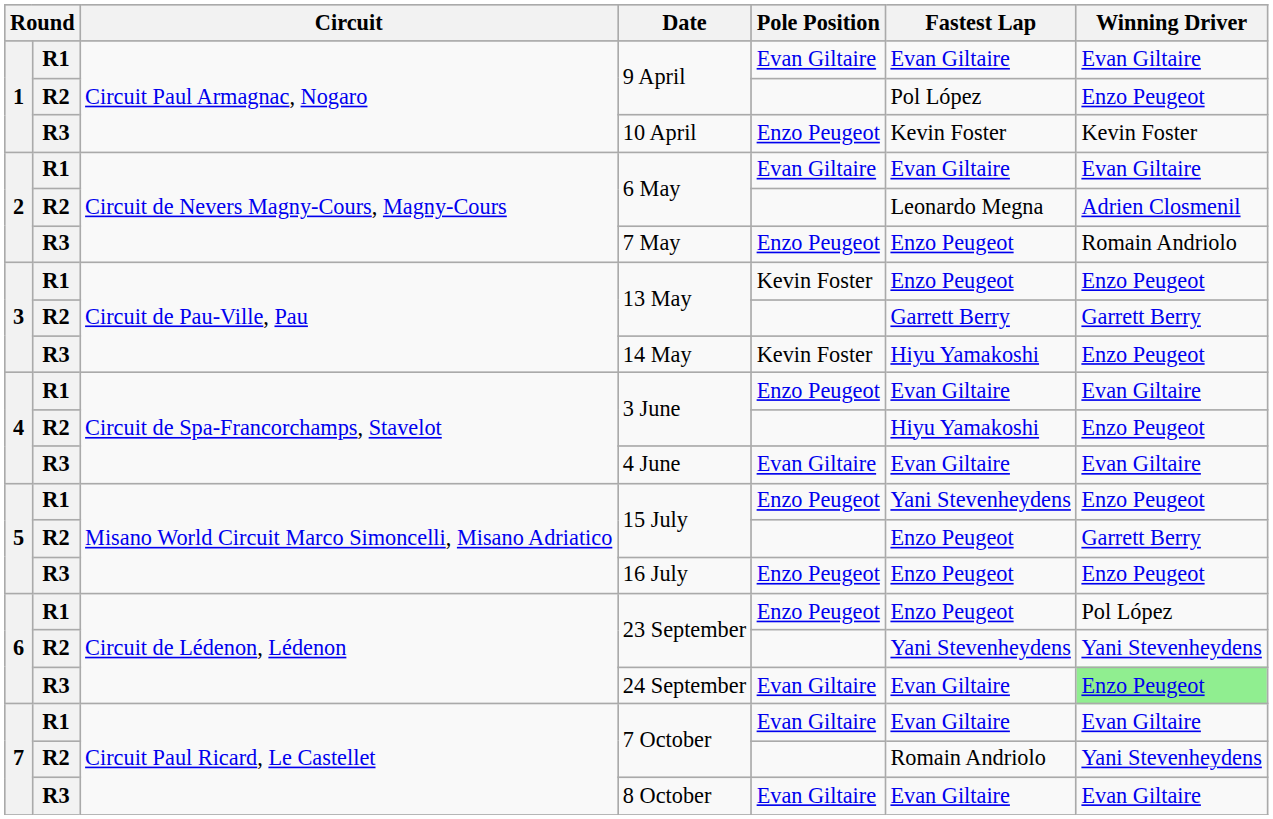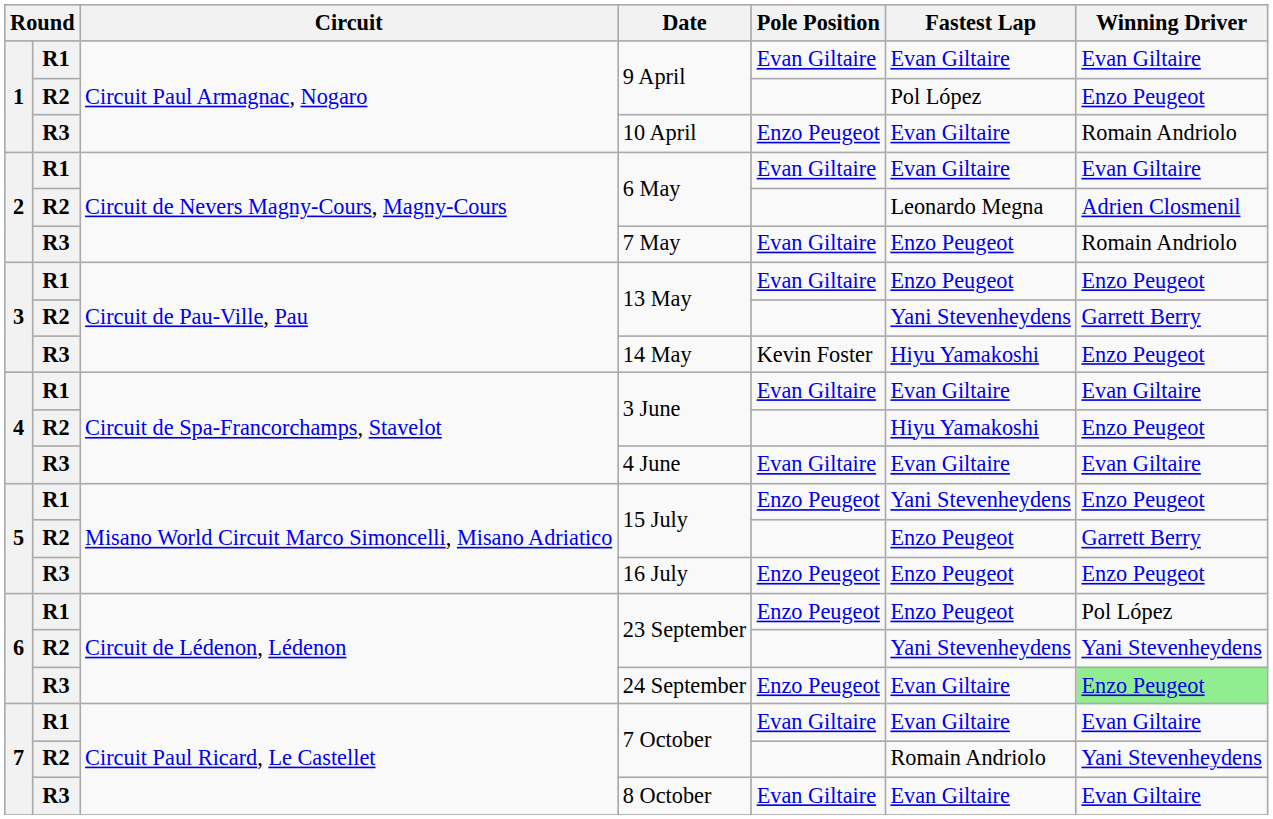10 April | Fastest Lap: Kevin Foster -> Evan Giltaire
10 April | Winning Driver: Kevin Foster -> Romain Andriolo
7 May | Pole Position: Enzo Peugeot -> Evan Giltaire
R1 / 13 May | Pole Position: Kevin Foster -> Evan Giltaire
R2 / 13 May | Fastest Lap: Garrett Berry -> Yani Stevenheydens
R1 / 3 June | Pole Position: Enzo Peugeot -> Evan Giltaire
24 September | Pole Position: Evan Giltaire -> Enzo Peugeot
